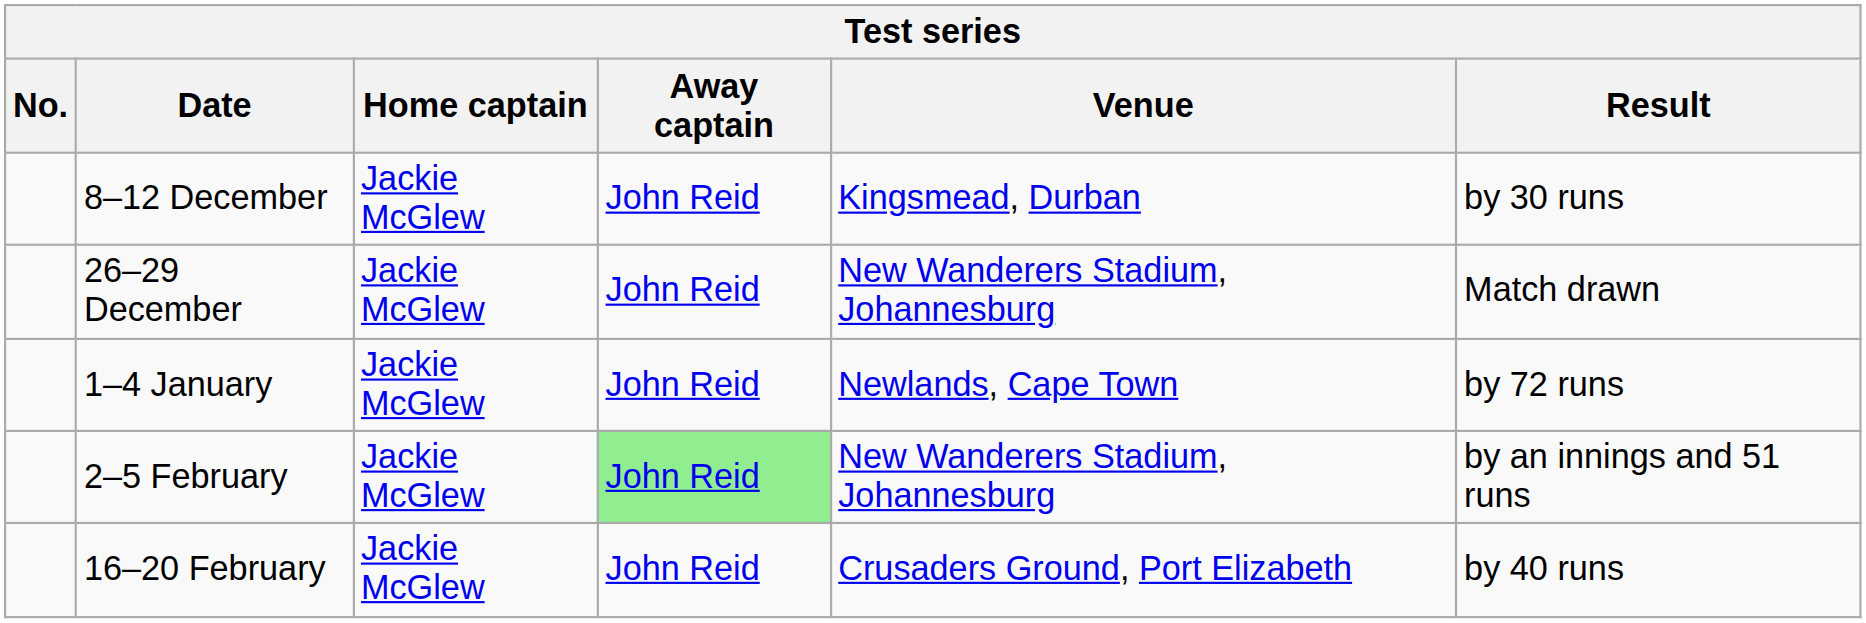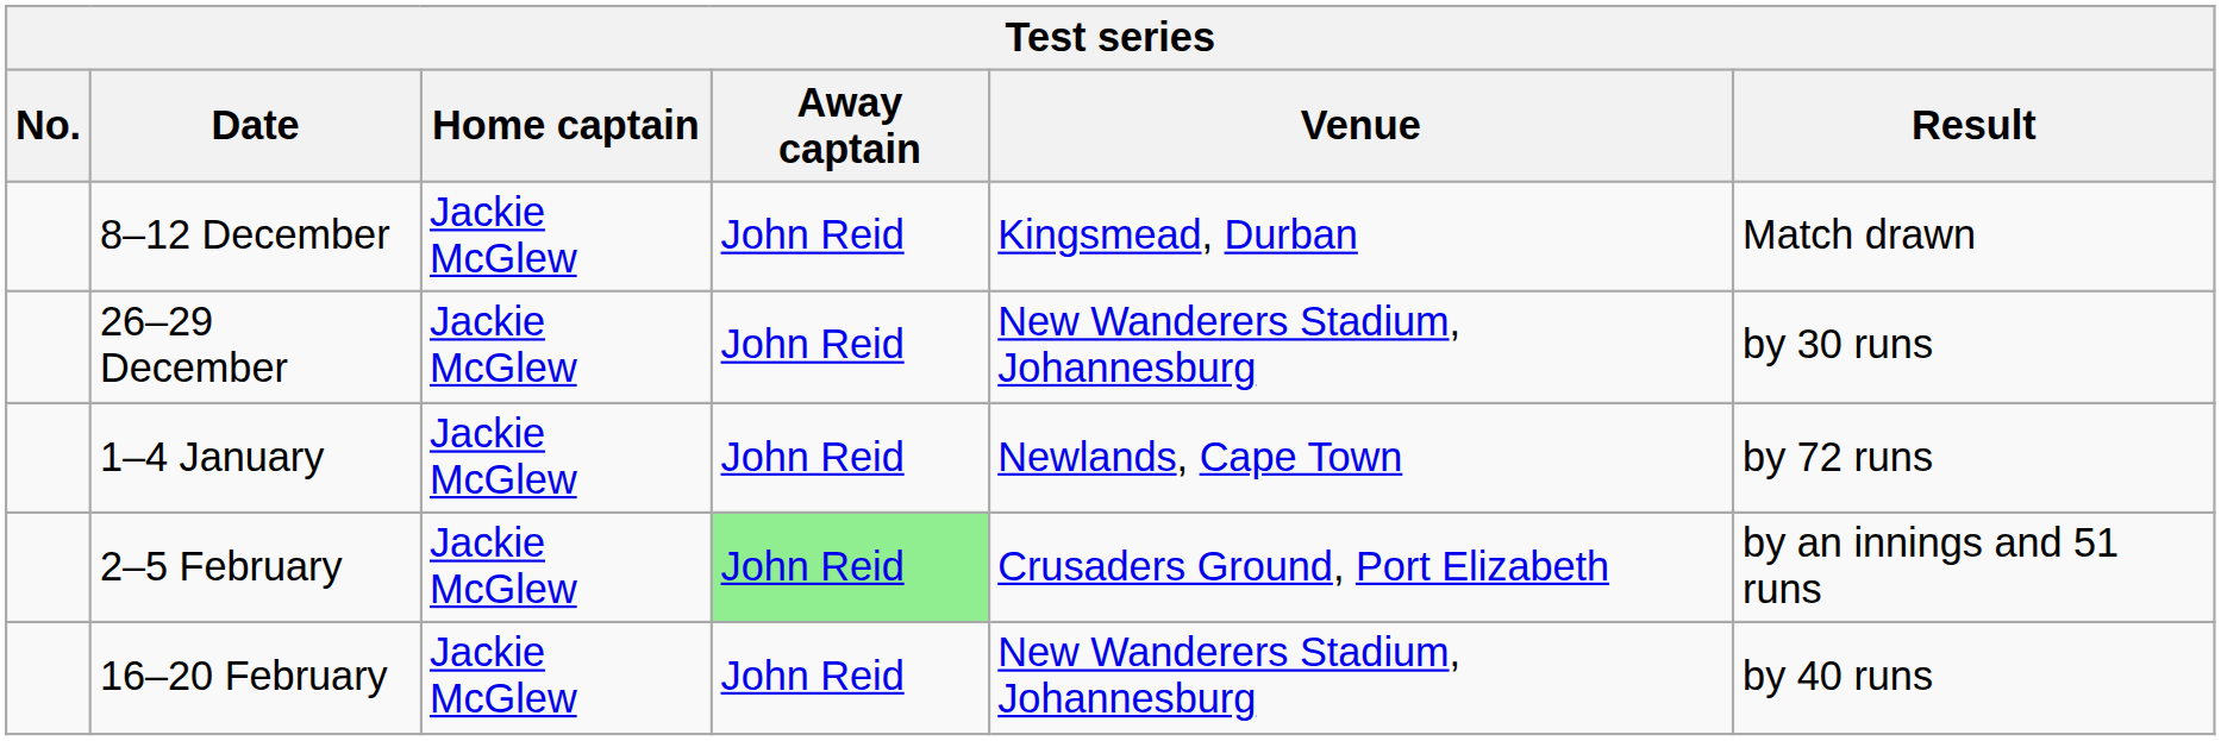8–12 December | Result: by 30 runs -> Match drawn
26–29 December | Result: Match drawn -> by 30 runs
2–5 February | Venue: New Wanderers Stadium, Johannesburg -> Crusaders Ground, Port Elizabeth
16–20 February | Venue: Crusaders Ground, Port Elizabeth -> New Wanderers Stadium, Johannesburg
